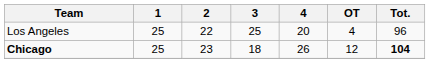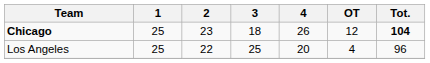rows swapped: Chicago <-> Los Angeles
